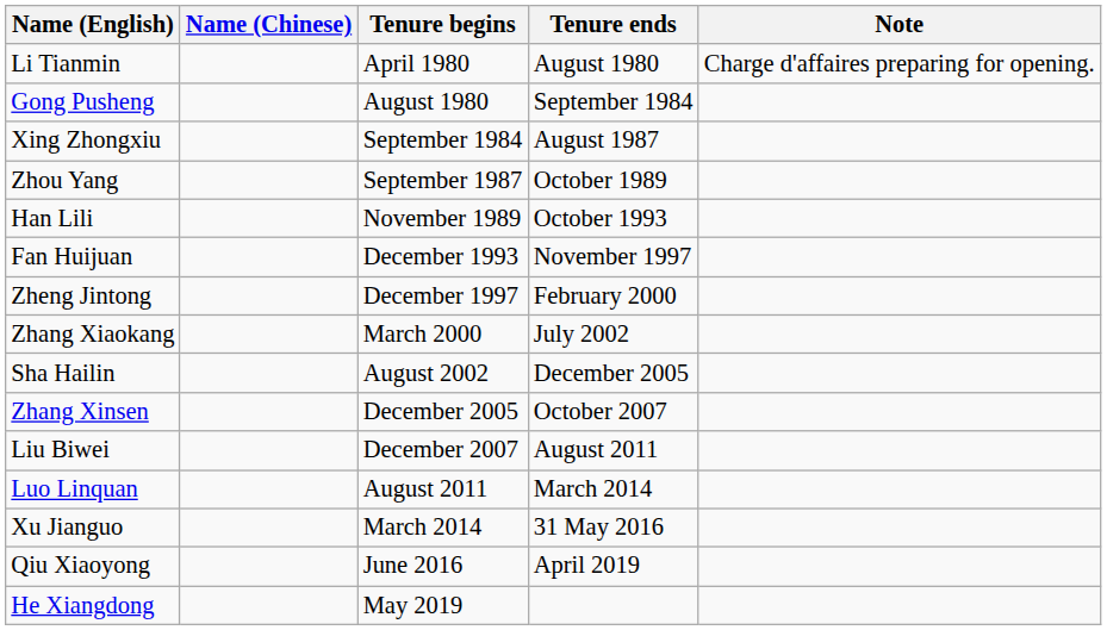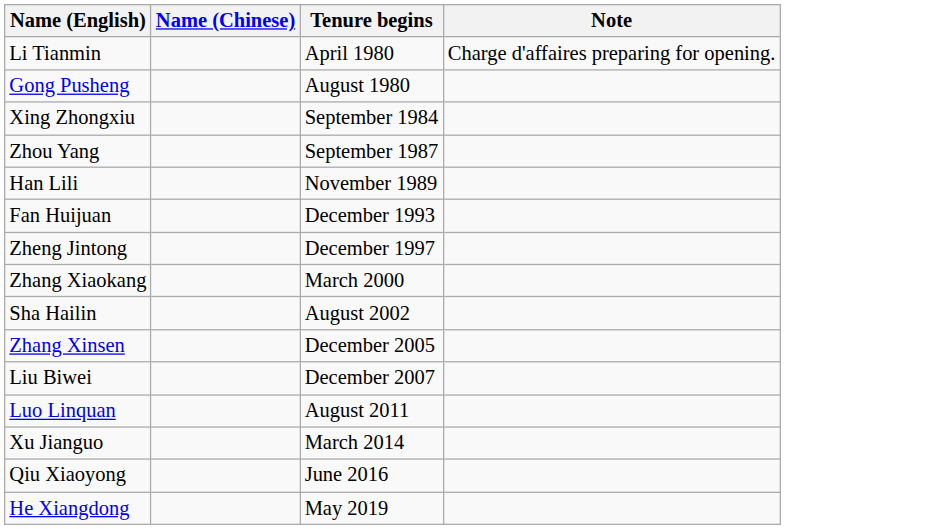- column: Tenure ends | August 1980 | September 1984 | August 1987 | October 1989 | October 1993 | November 1997 | February 2000 | July 2002 | December 2005 | October 2007 | August 2011 | March 2014 | 31 May 2016 | April 2019
